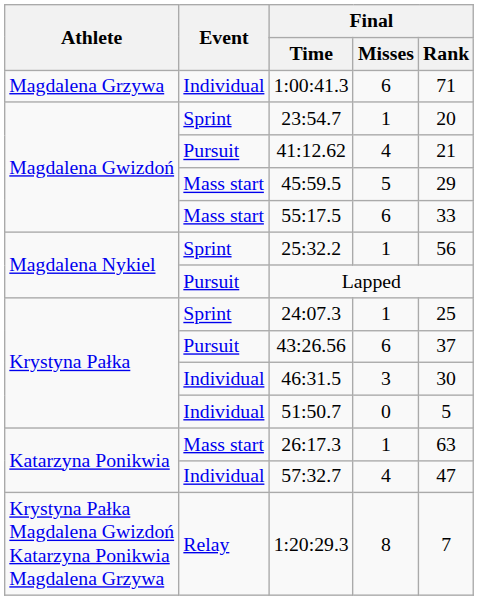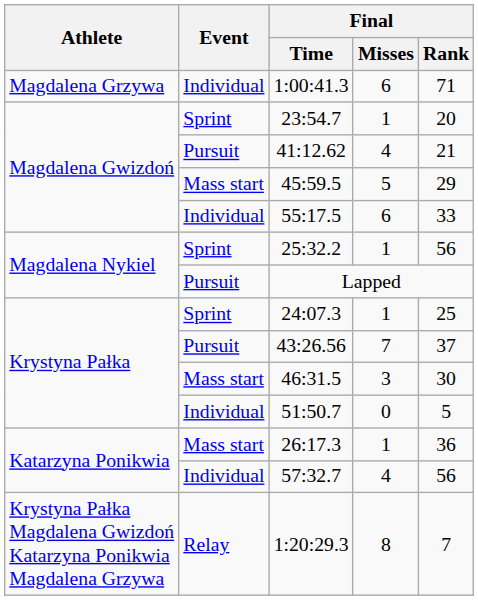55:17.5 | Event: Mass start -> Individual
43:26.56 | Final / Misses: 6 -> 7
46:31.5 | Event: Individual -> Mass start
26:17.3 | Final / Rank: 63 -> 36
57:32.7 | Final / Rank: 47 -> 56
